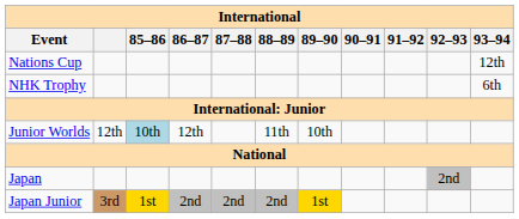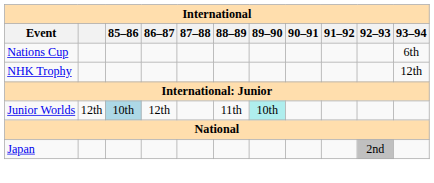Nations Cup | 93–94: 12th -> 6th
NHK Trophy | 93–94: 6th -> 12th
Junior Worlds | 89–90: no background -> paleturquoise background
- row: Japan Junior | 3rd | 1st | 2nd | 2nd | 2nd | 1st
